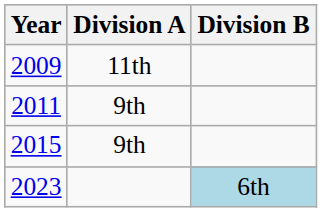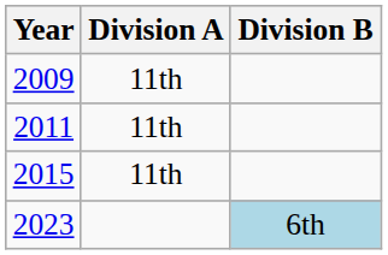2011 | Division A: 9th -> 11th
2015 | Division A: 9th -> 11th
